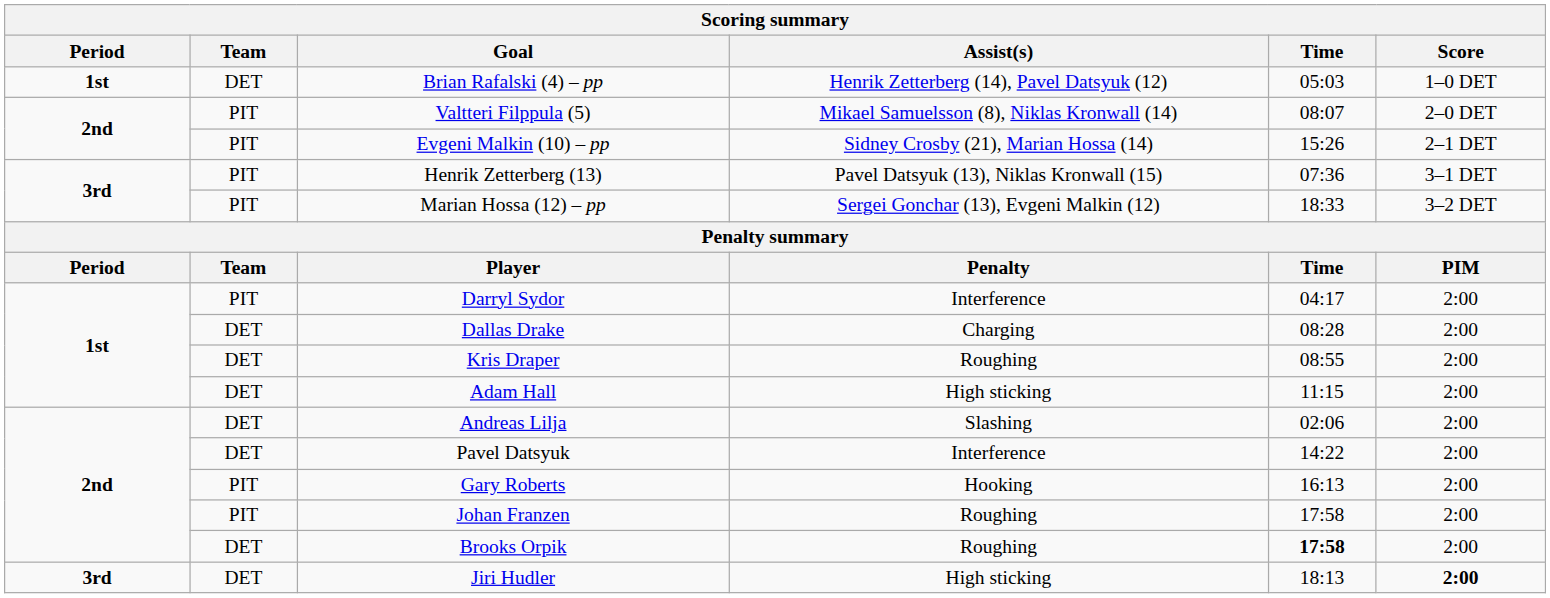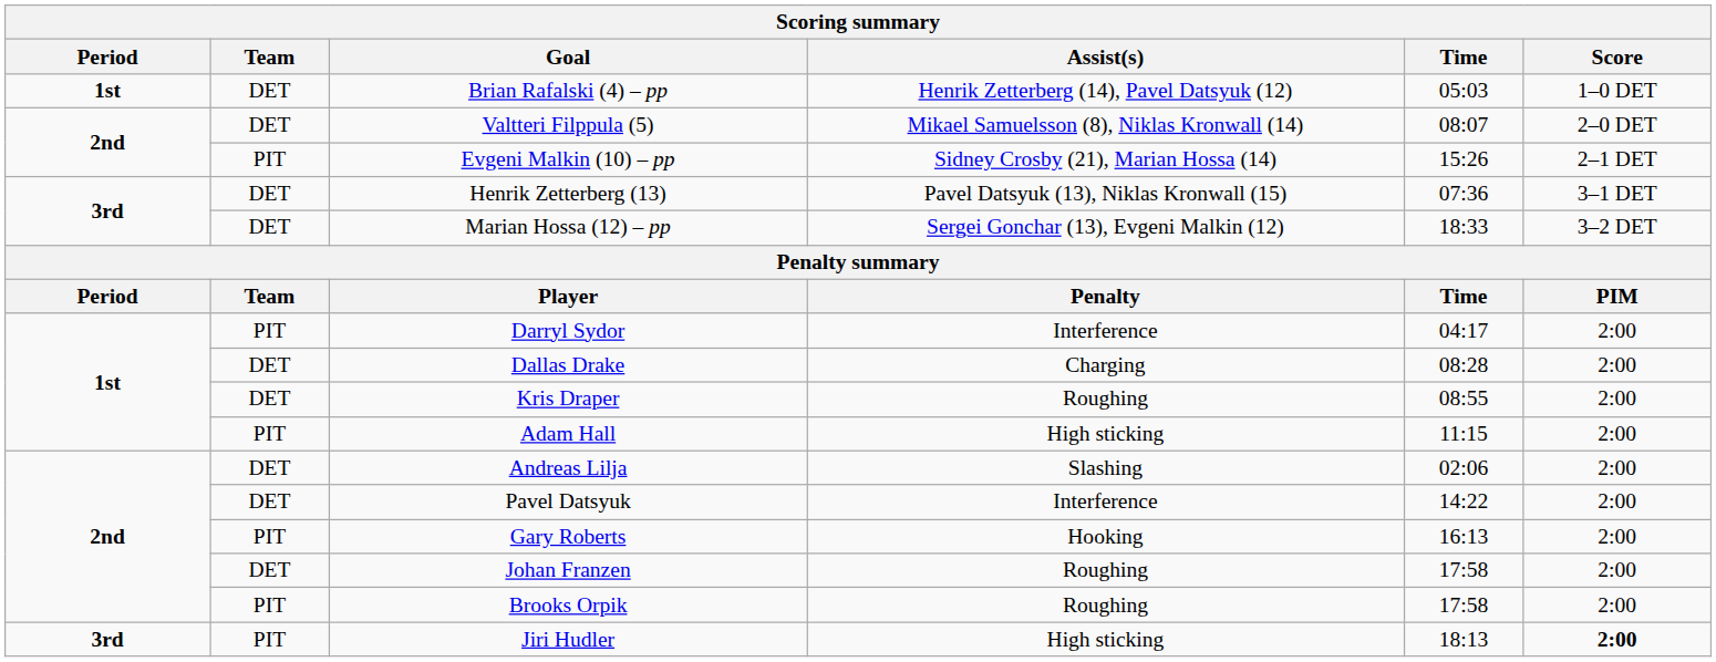Valtteri Filppula (5) | Team: PIT -> DET
Henrik Zetterberg (13) | Team: PIT -> DET
Marian Hossa (12) – pp | Team: PIT -> DET
Adam Hall | Team: DET -> PIT
Johan Franzen | Team: PIT -> DET
Brooks Orpik | Team: DET -> PIT
Brooks Orpik | Time: bold -> normal
Jiri Hudler | Team: DET -> PIT
